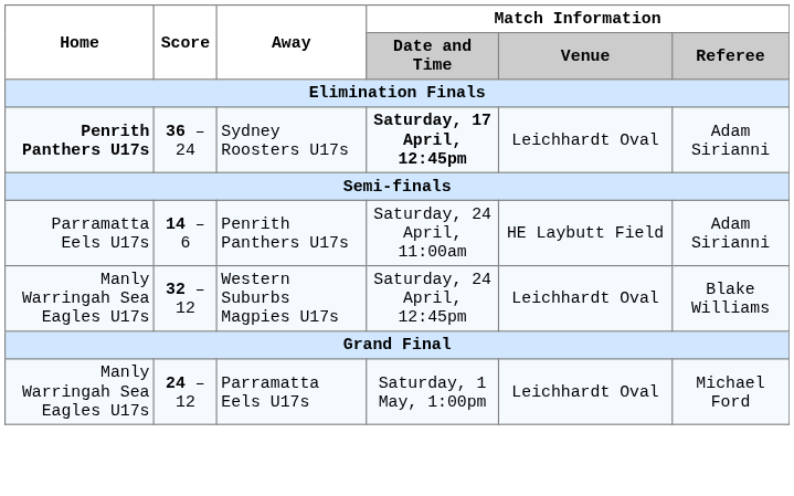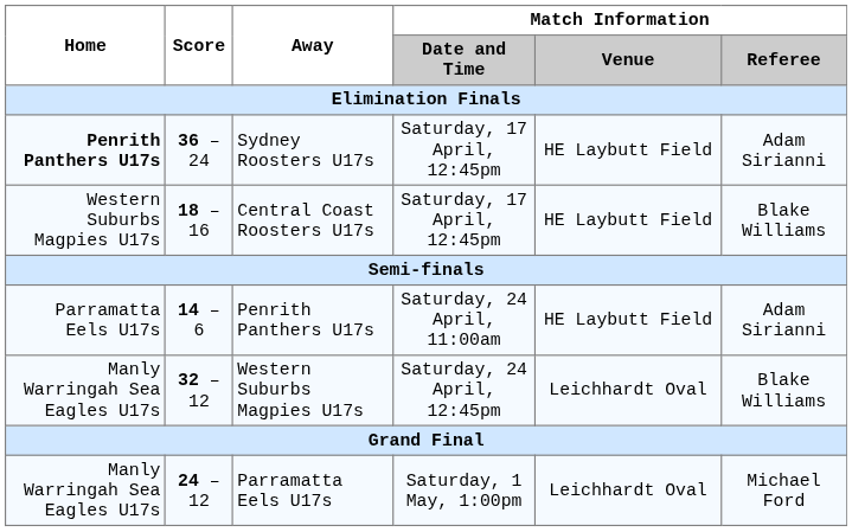Sydney Roosters U17s | Match Information / Date and Time: bold -> normal
Sydney Roosters U17s | Match Information / Venue: Leichhardt Oval -> HE Laybutt Field
+ row: Western Suburbs Magpies U17s | 18 – 16 | Central Coast Roosters U17s | Saturday, 17 April, 12:45pm | HE Laybutt Field | Blake Williams
